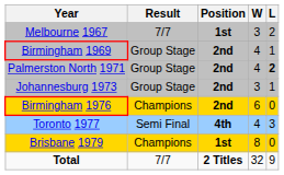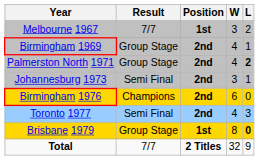Johannesburg 1973 | Result: Group Stage -> Semi Final
Toronto 1977 | Position: 4th -> 2nd
Brisbane 1979 | Result: Champions -> Group Stage
Brisbane 1979 | L: normal -> bold
